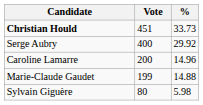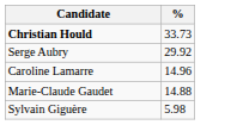- column: Vote | 451 | 400 | 200 | 199 | 80
